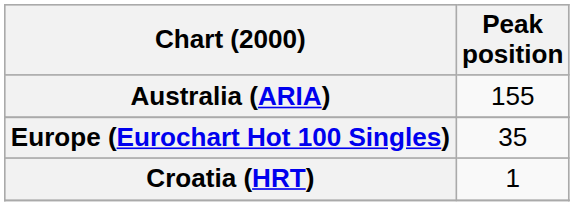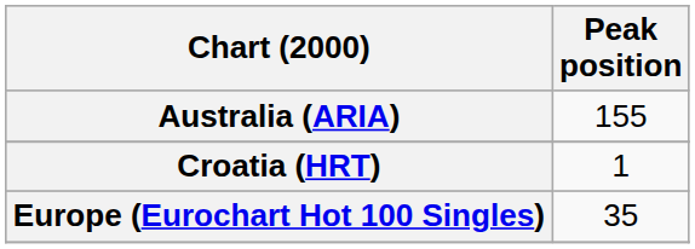rows swapped: Croatia (HRT) <-> Europe (Eurochart Hot 100 Singles)
